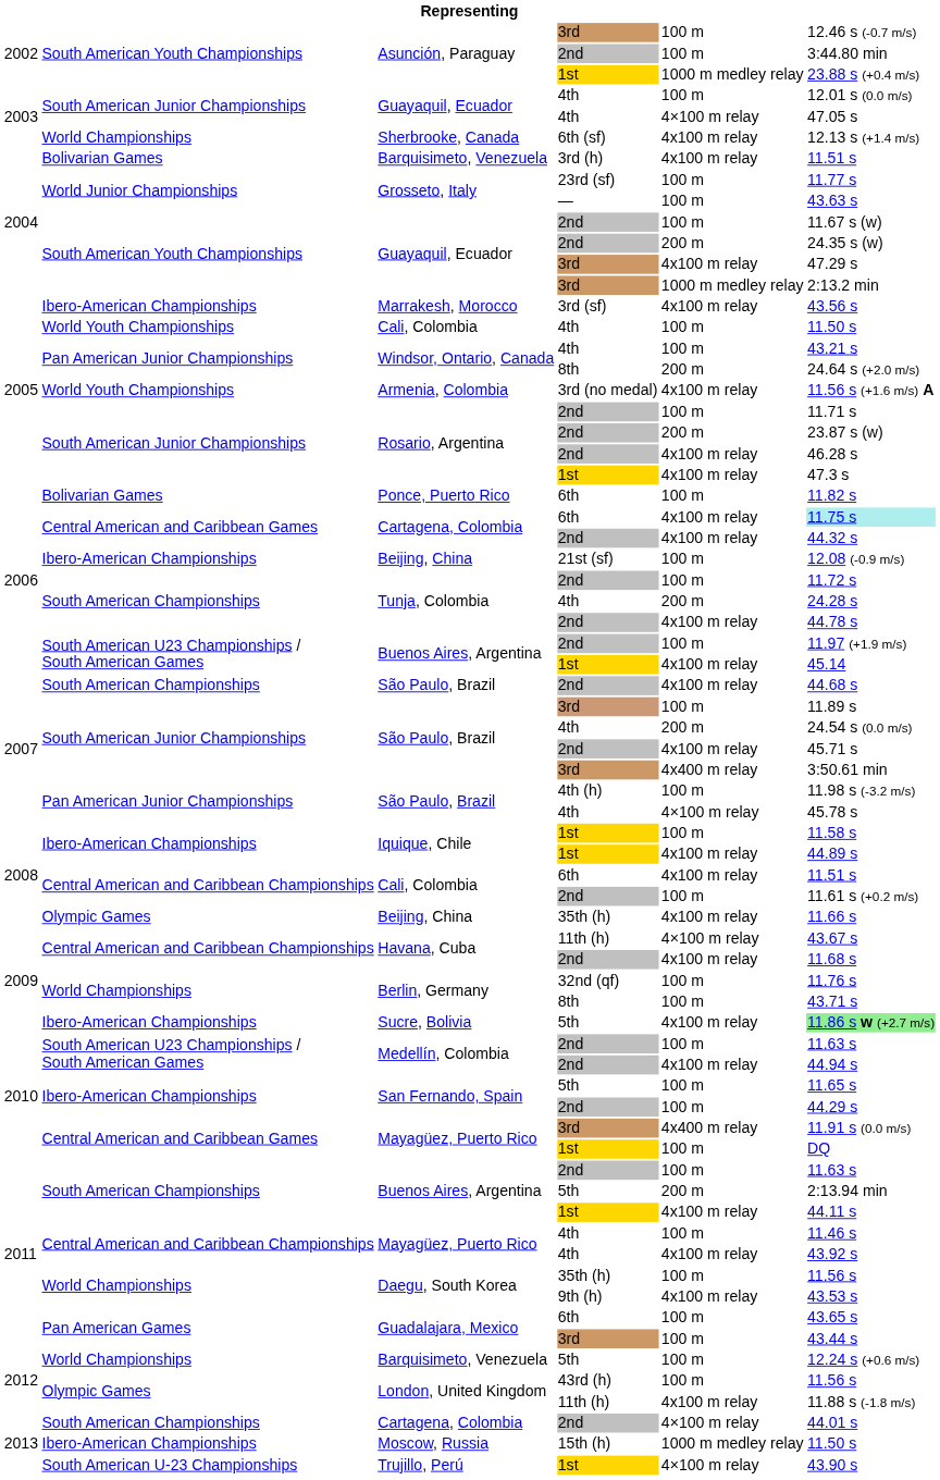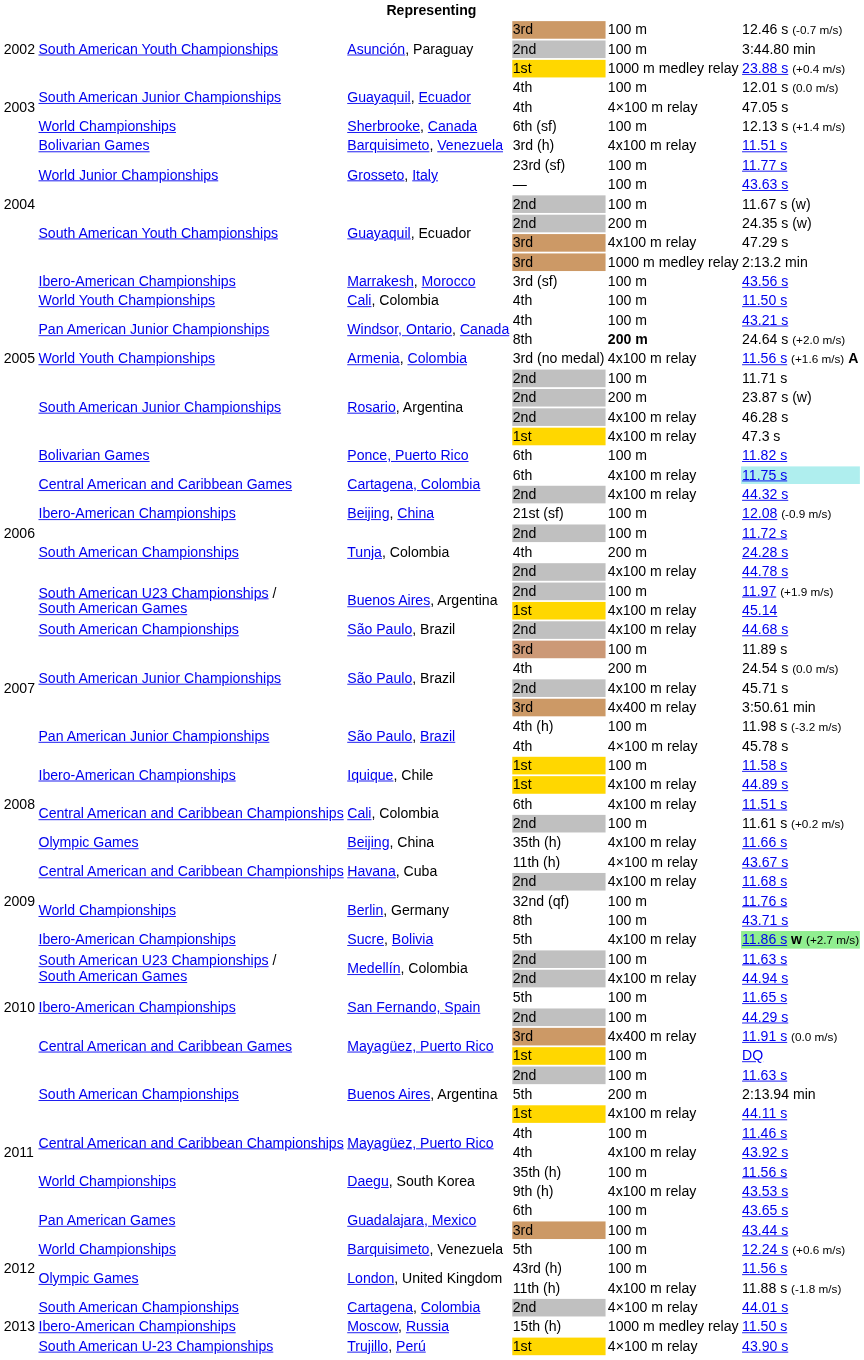Sherbrooke, Canada | column 5: 4x100 m relay -> 100 m
Marrakesh, Morocco | column 5: 4x100 m relay -> 100 m
Windsor, Ontario, Canada / 8th | column 5: normal -> bold
